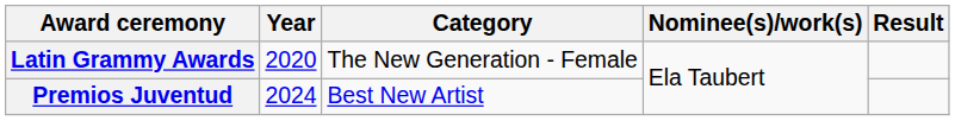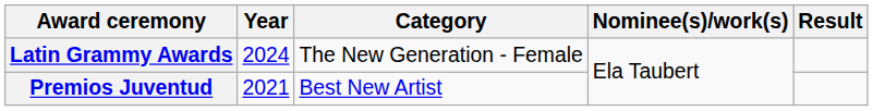Latin Grammy Awards | Year: 2020 -> 2024
Premios Juventud | Year: 2024 -> 2021
